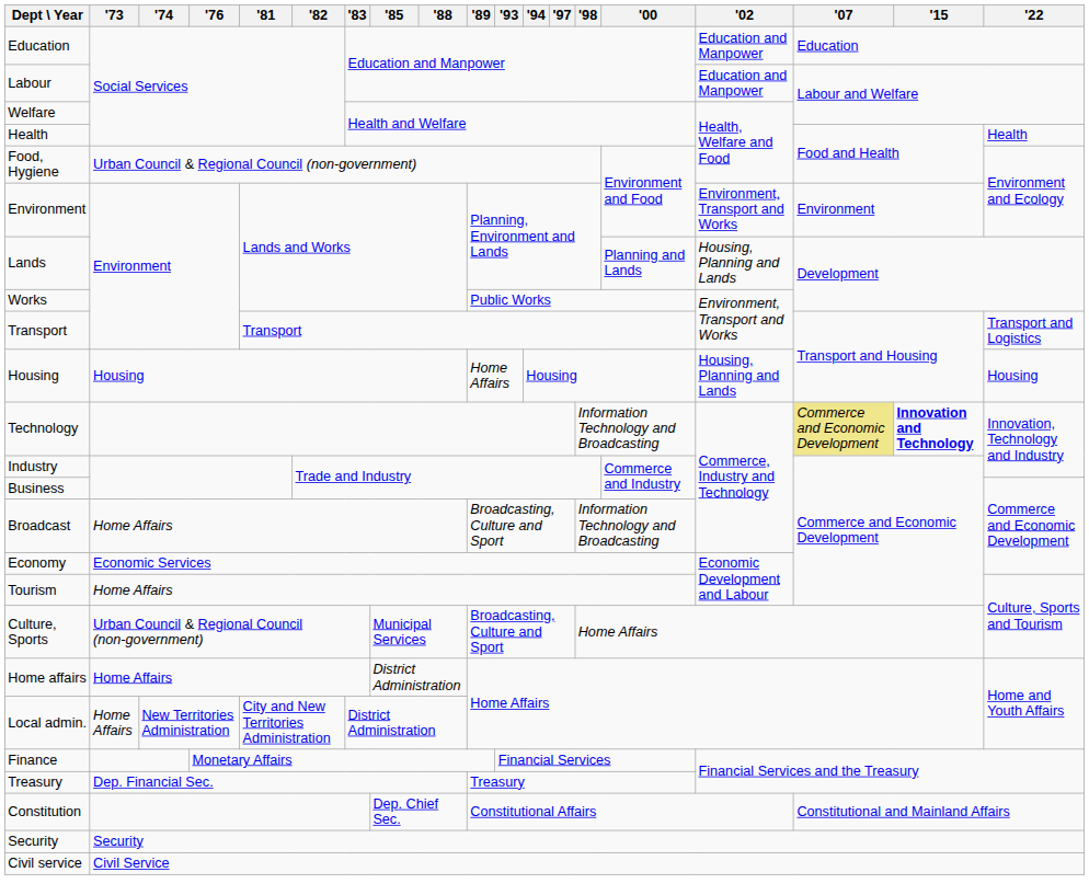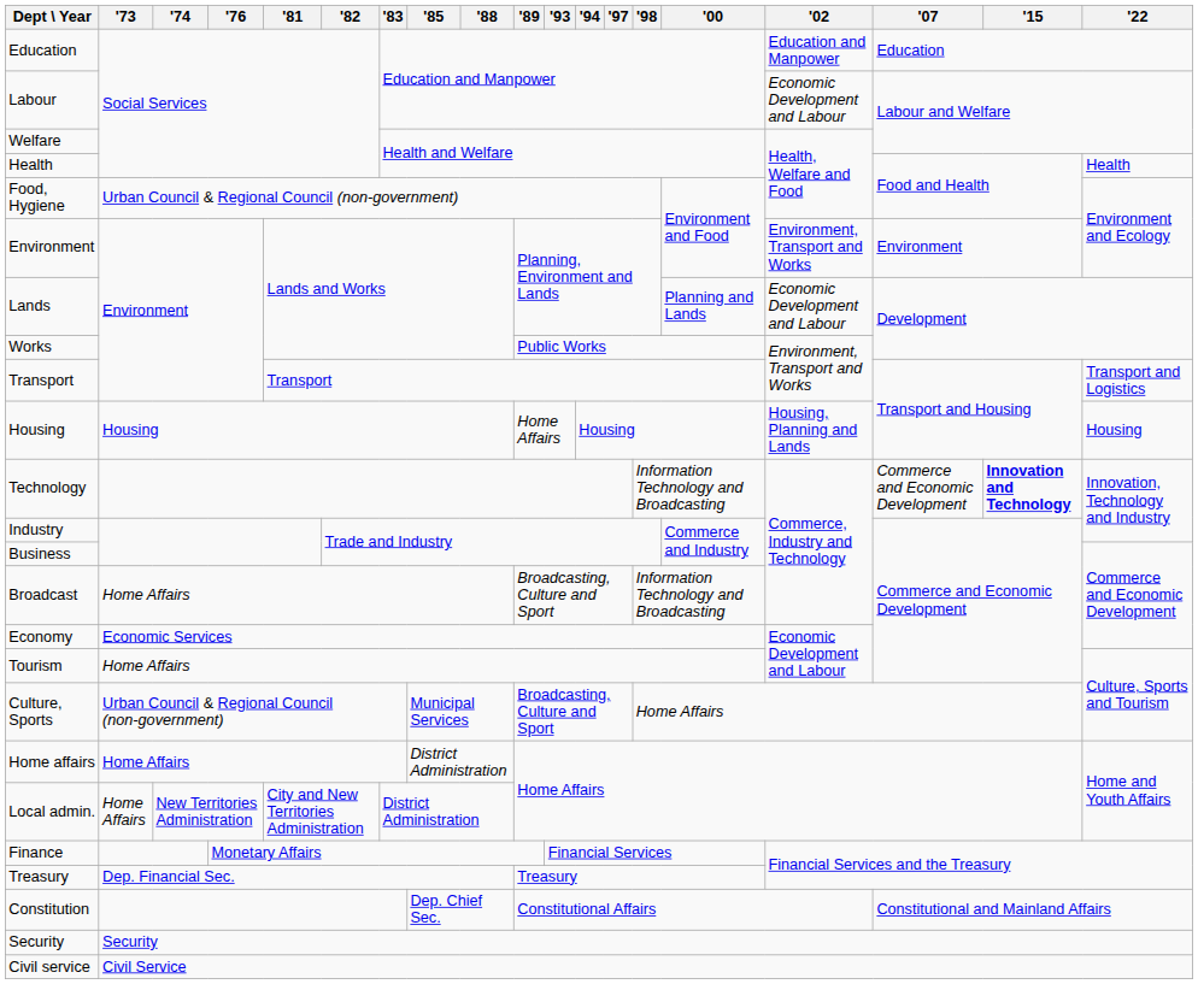Labour | '02: Education and Manpower -> Economic Development and Labour
Lands | '02: Housing, Planning and Lands -> Economic Development and Labour
Technology | '07: khaki background -> no background
